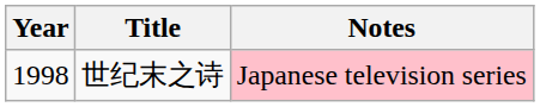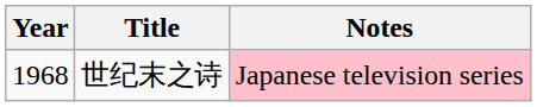世纪末之诗 | Year: 1998 -> 1968
